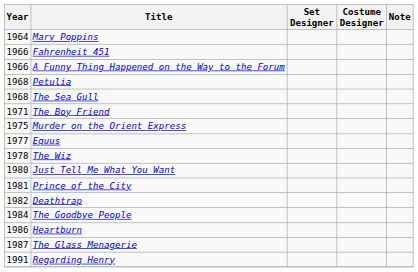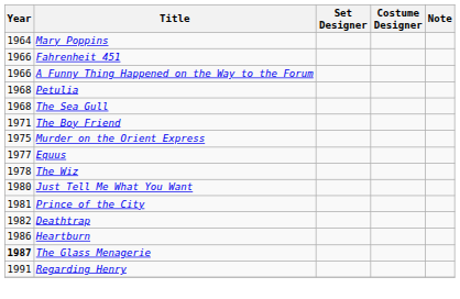- row: 1984 | The Goodbye People
The Glass Menagerie | Year: normal -> bold
